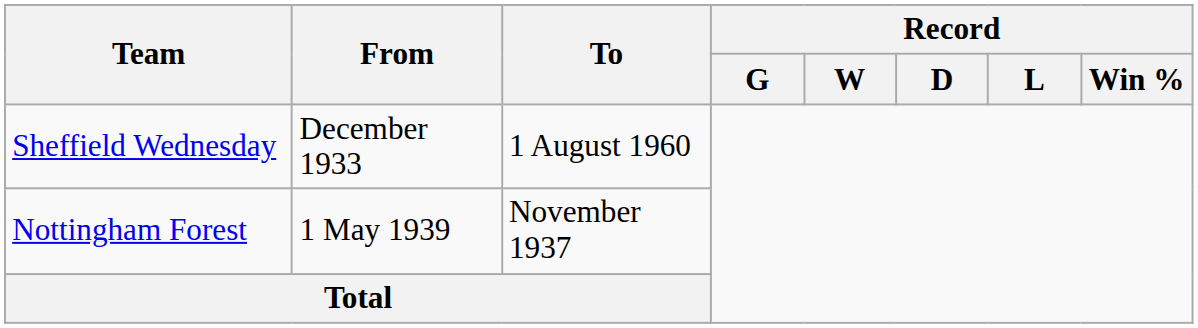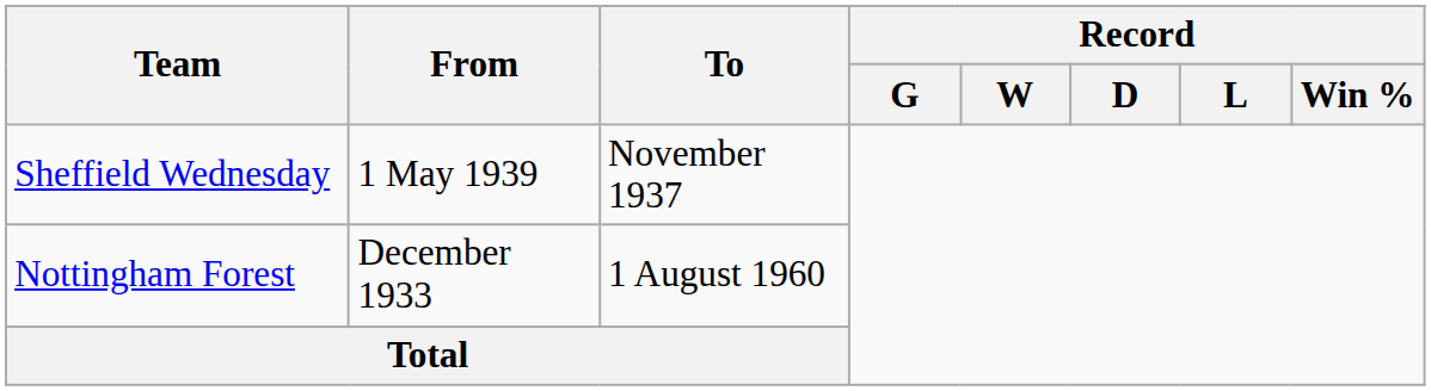Sheffield Wednesday | From: December 1933 -> 1 May 1939
Sheffield Wednesday | To: 1 August 1960 -> November 1937
Nottingham Forest | From: 1 May 1939 -> December 1933
Nottingham Forest | To: November 1937 -> 1 August 1960
